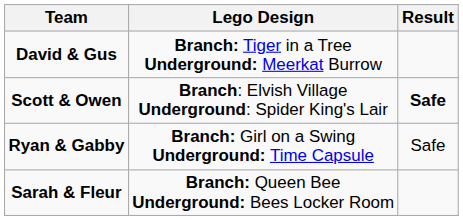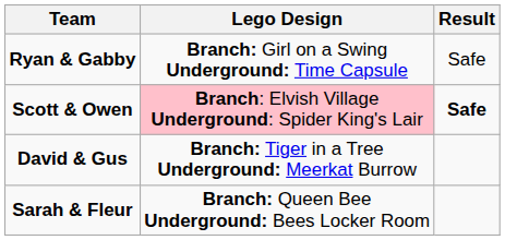rows swapped: David & Gus <-> Ryan & Gabby
Scott & Owen | Lego Design: no background -> pink background
